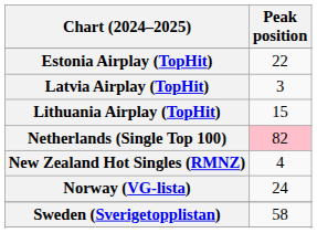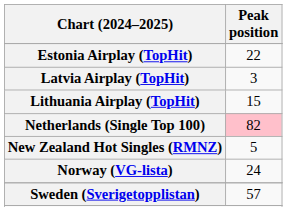New Zealand Hot Singles (RMNZ) | Peak position: 4 -> 5
Sweden (Sverigetopplistan) | Peak position: 58 -> 57
